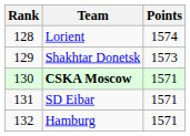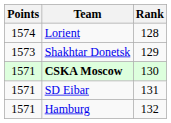columns swapped: Rank <-> Points
